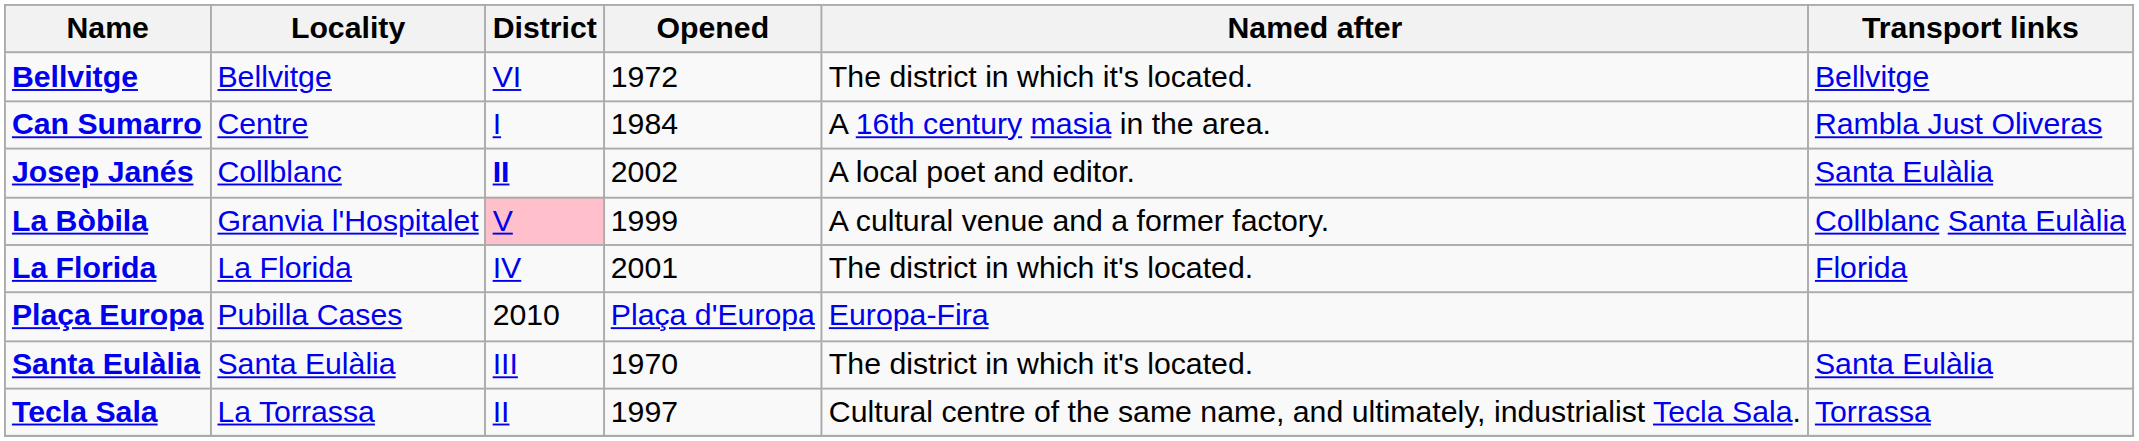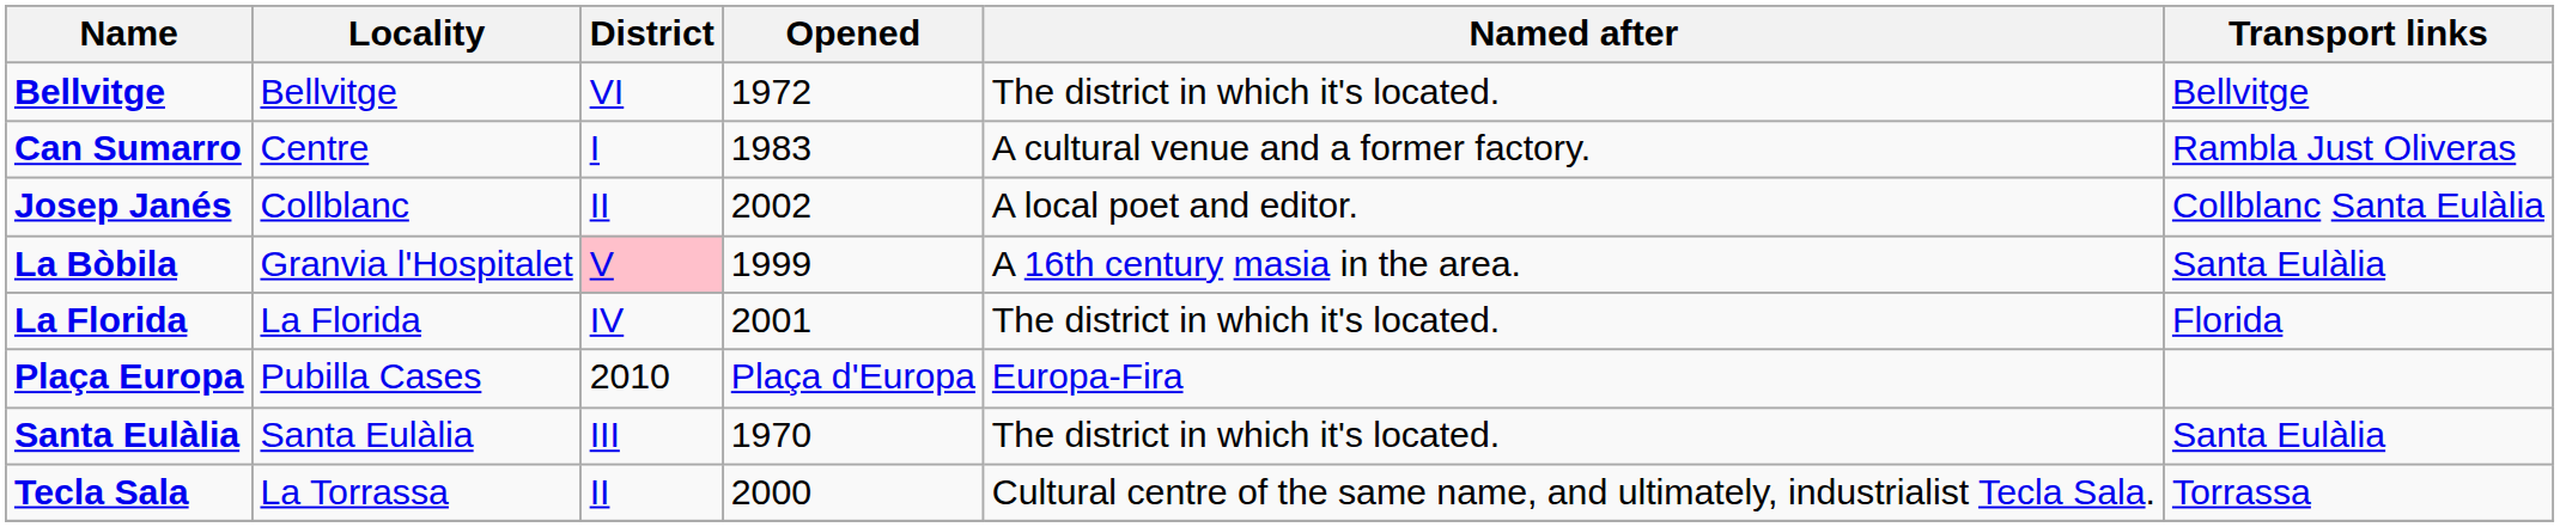Can Sumarro | Opened: 1984 -> 1983
Can Sumarro | Named after: A 16th century masia in the area. -> A cultural venue and a former factory.
Josep Janés | District: bold -> normal
Josep Janés | Transport links: Santa Eulàlia -> Collblanc Santa Eulàlia
La Bòbila | Named after: A cultural venue and a former factory. -> A 16th century masia in the area.
La Bòbila | Transport links: Collblanc Santa Eulàlia -> Santa Eulàlia
Tecla Sala | Opened: 1997 -> 2000
